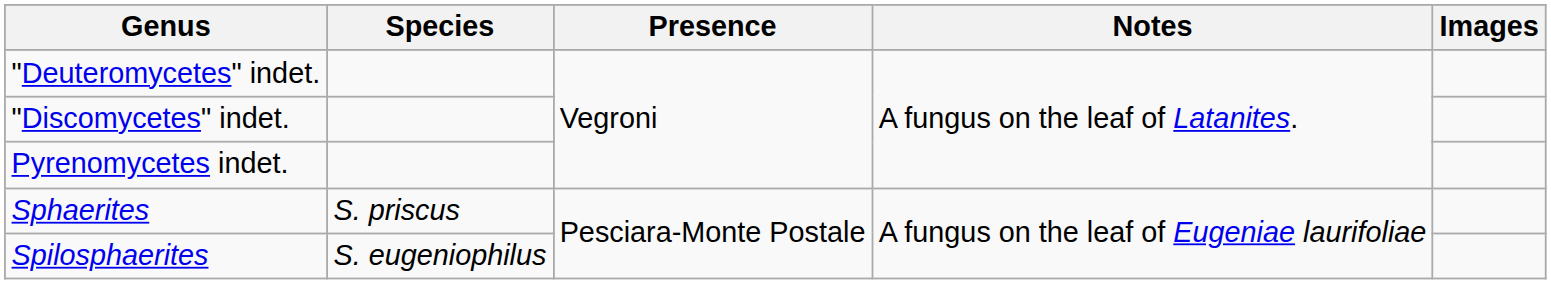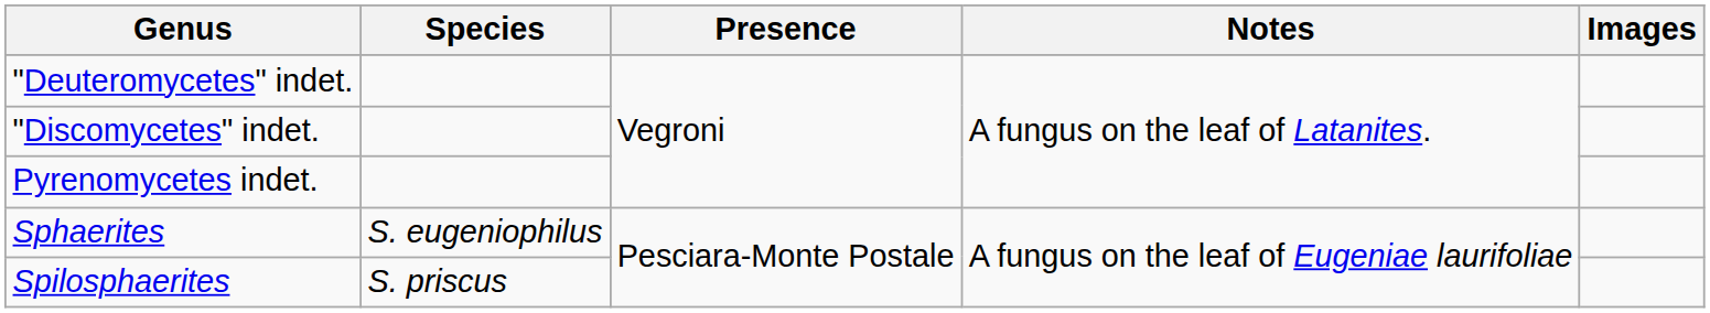Sphaerites | Species: S. priscus -> S. eugeniophilus
Spilosphaerites | Species: S. eugeniophilus -> S. priscus
